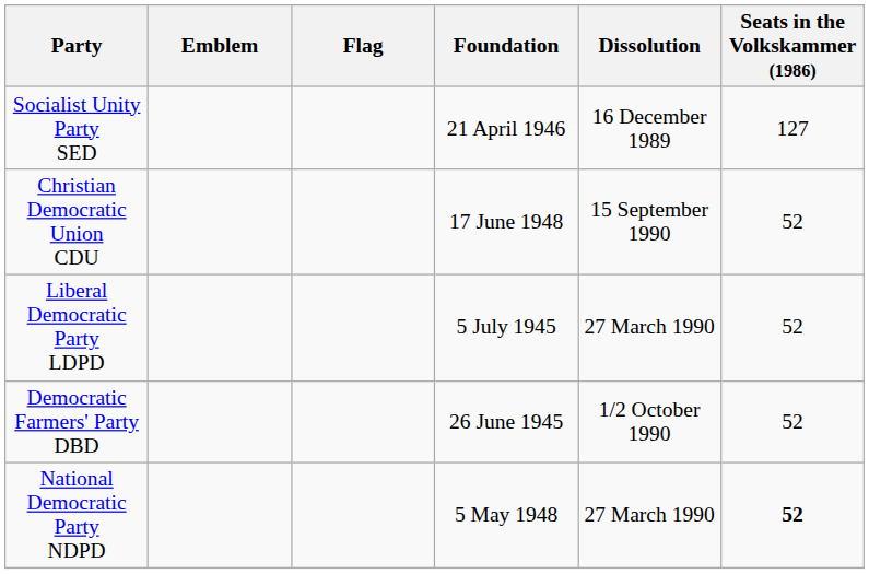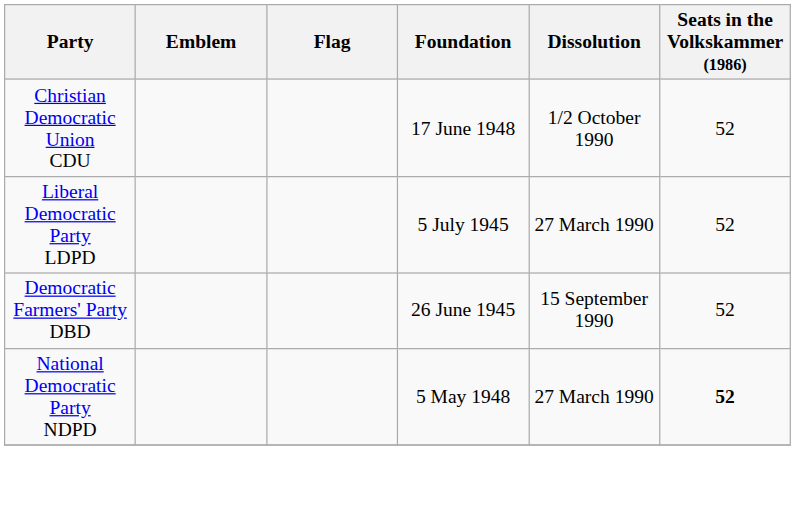- row: Socialist Unity Party SED | 21 April 1946 | 16 December 1989 | 127
Christian Democratic Union CDU | Dissolution: 15 September 1990 -> 1/2 October 1990
Democratic Farmers' Party DBD | Dissolution: 1/2 October 1990 -> 15 September 1990
